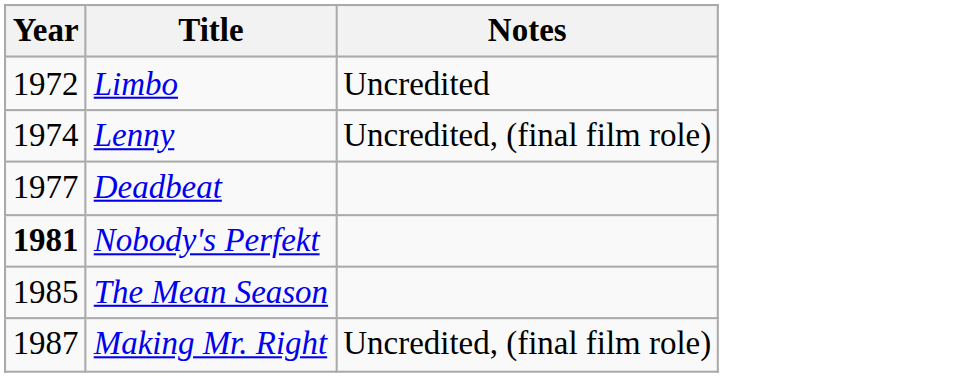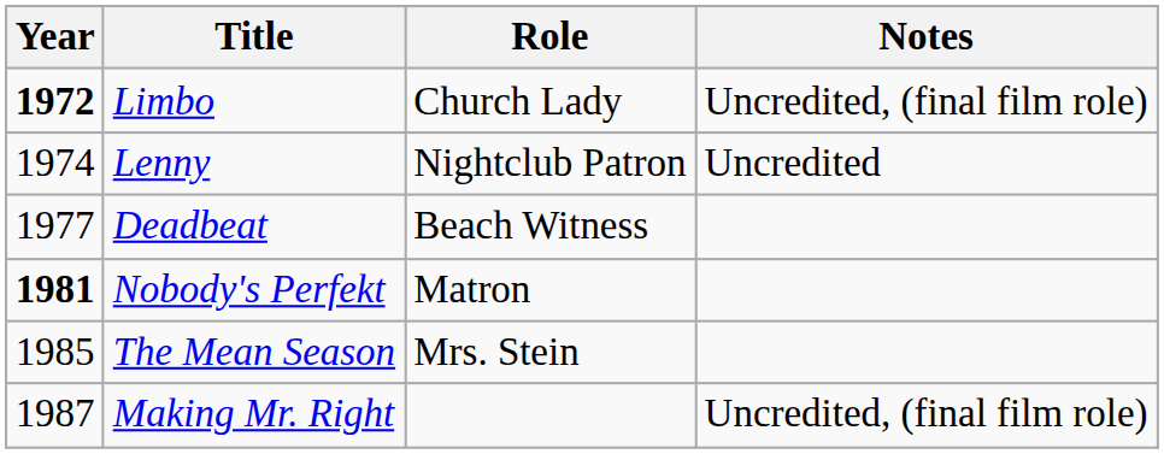+ column: Role | Church Lady | Nightclub Patron | Beach Witness | Matron | Mrs. Stein
Limbo | Year: normal -> bold
Limbo | Notes: Uncredited -> Uncredited, (final film role)
Lenny | Notes: Uncredited, (final film role) -> Uncredited
